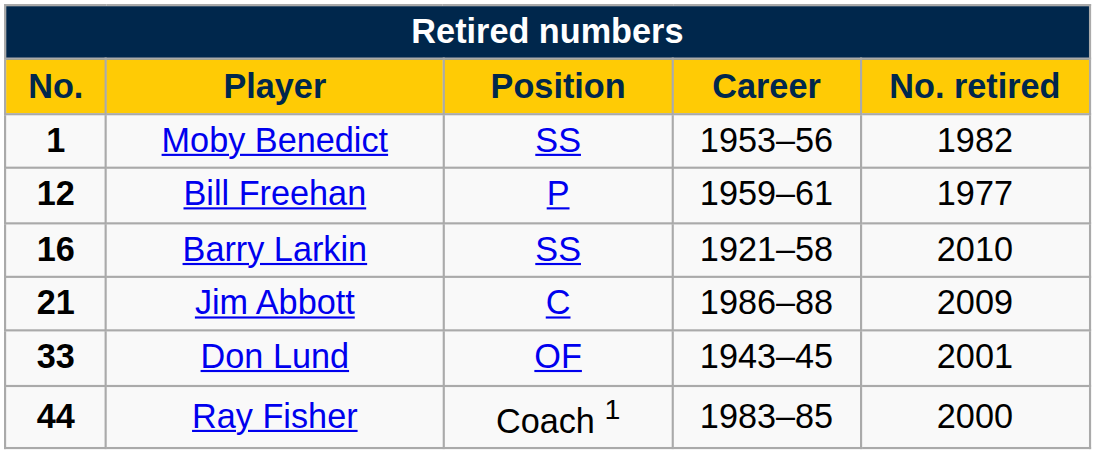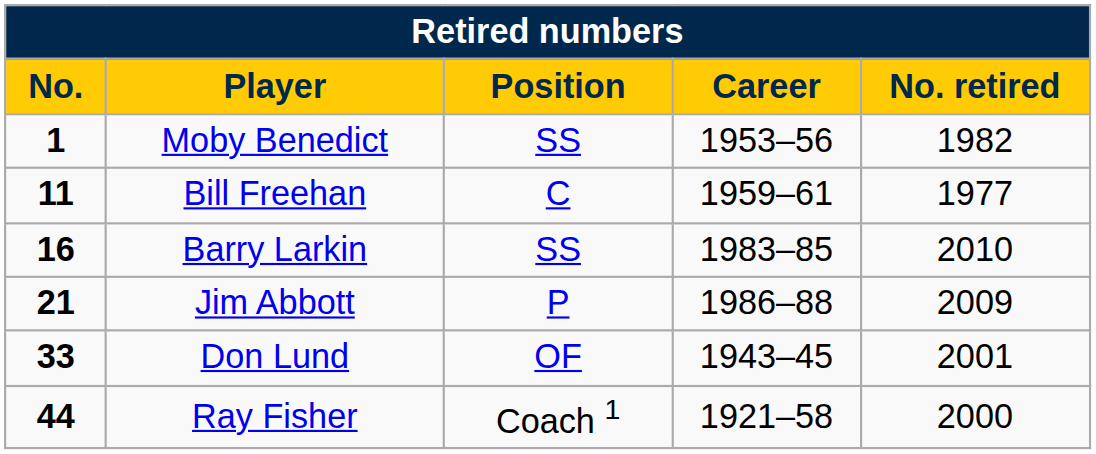Bill Freehan | No.: 12 -> 11
Bill Freehan | Position: P -> C
Barry Larkin | Career: 1921–58 -> 1983–85
Jim Abbott | Position: C -> P
Ray Fisher | Career: 1983–85 -> 1921–58
